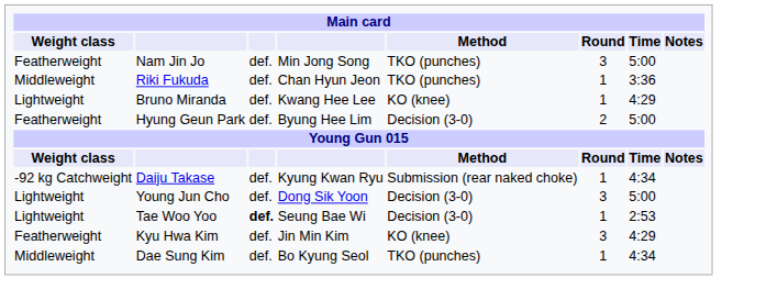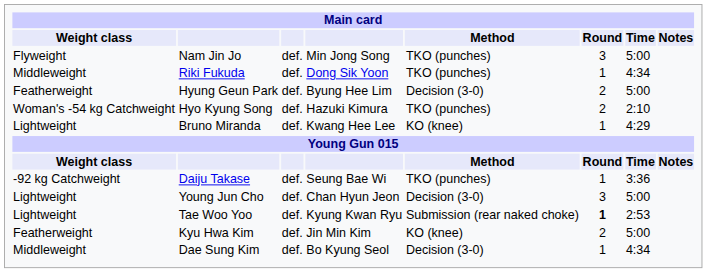Nam Jin Jo | Weight class: Featherweight -> Flyweight
Riki Fukuda | column 4: Chan Hyun Jeon -> Dong Sik Yoon
Riki Fukuda | Time: 3:36 -> 4:34
rows swapped: Bruno Miranda <-> Hyung Geun Park
+ row: Woman's -54 kg Catchweight | Hyo Kyung Song | def. | Hazuki Kimura | TKO (punches) | 2 | 2:10
Daiju Takase | column 4: Kyung Kwan Ryu -> Seung Bae Wi
Daiju Takase | Method: Submission (rear naked choke) -> TKO (punches)
Daiju Takase | Time: 4:34 -> 3:36
Young Jun Cho | column 4: Dong Sik Yoon -> Chan Hyun Jeon
Tae Woo Yoo | column 3: bold -> normal
Tae Woo Yoo | column 4: Seung Bae Wi -> Kyung Kwan Ryu
Tae Woo Yoo | Method: Decision (3-0) -> Submission (rear naked choke)
Tae Woo Yoo | Round: normal -> bold
Kyu Hwa Kim | Round: 3 -> 2
Kyu Hwa Kim | Time: 4:29 -> 5:00
Dae Sung Kim | Method: TKO (punches) -> Decision (3-0)
